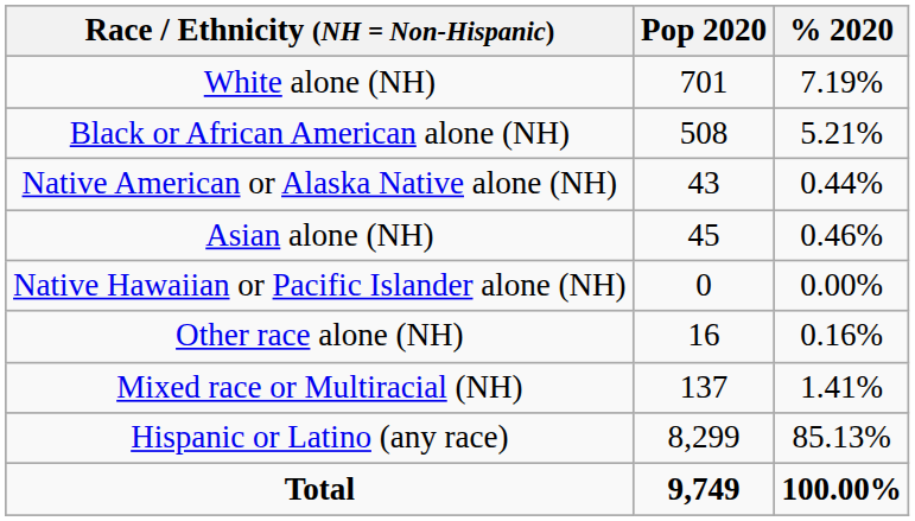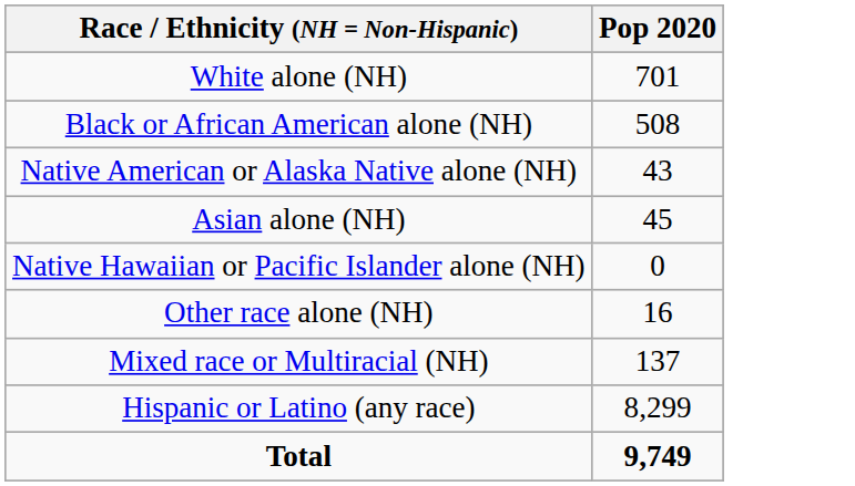- column: % 2020 | 7.19% | 5.21% | 0.44% | 0.46% | 0.00% | 0.16% | 1.41% | 85.13% | 100.00%
